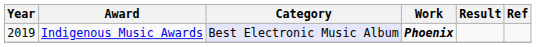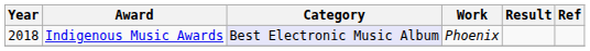Indigenous Music Awards | Year: 2019 -> 2018
Indigenous Music Awards | Work: bold -> normal
